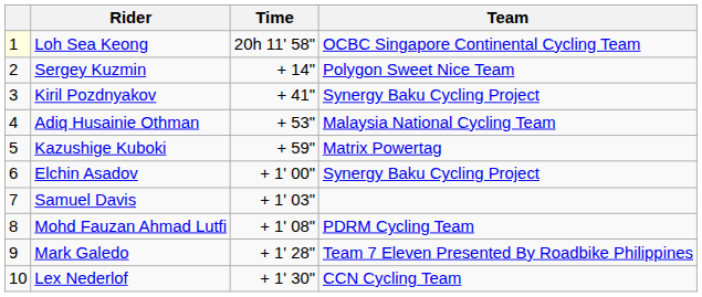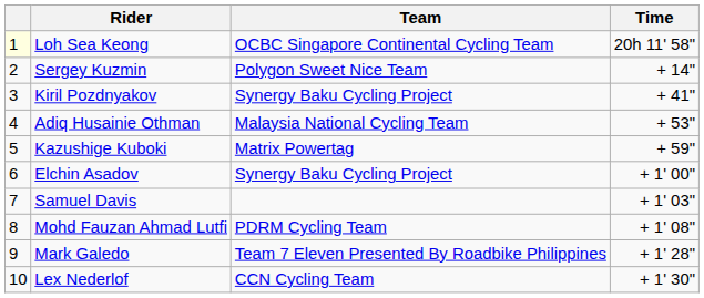columns swapped: Team <-> Time
